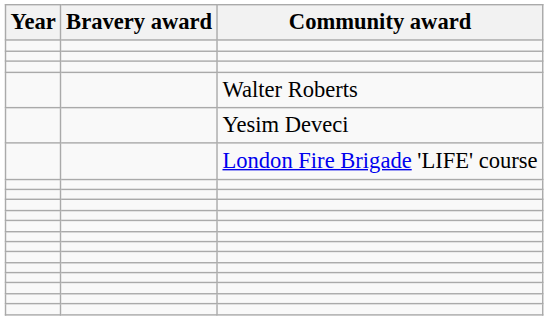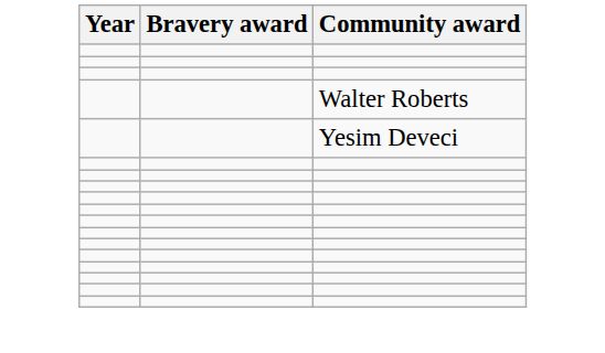- row: London Fire Brigade 'LIFE' course
